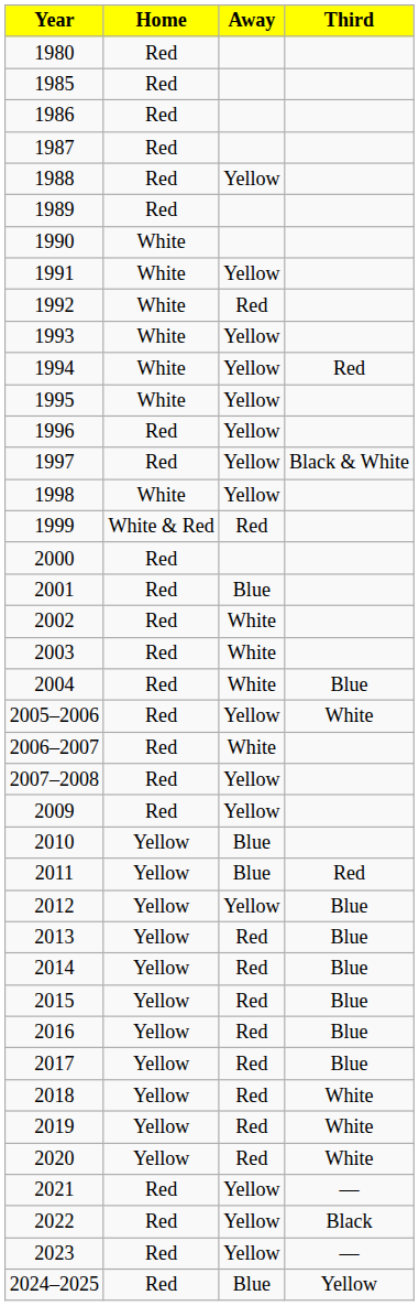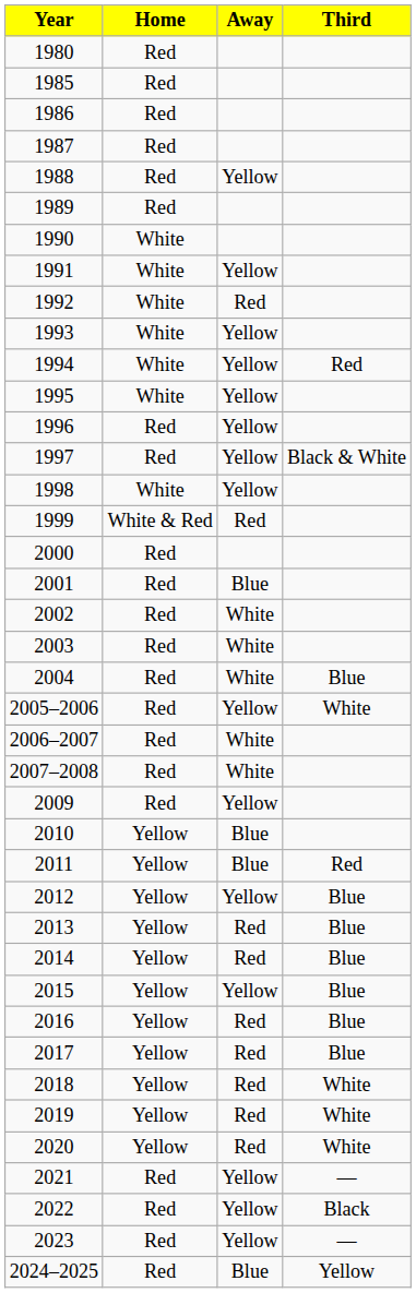2007–2008 | Away: Yellow -> White
2015 | Away: Red -> Yellow
